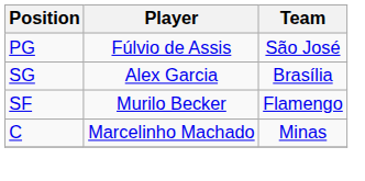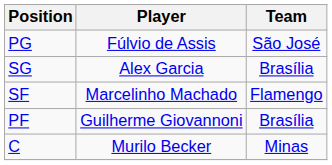SF | Player: Murilo Becker -> Marcelinho Machado
+ row: PF | Guilherme Giovannoni | Brasília
C | Player: Marcelinho Machado -> Murilo Becker
